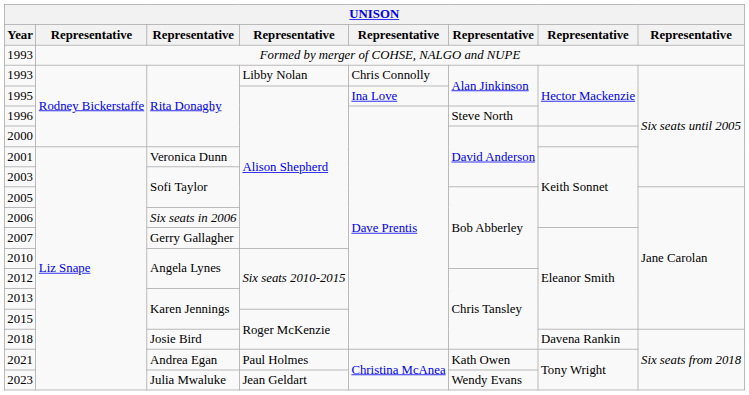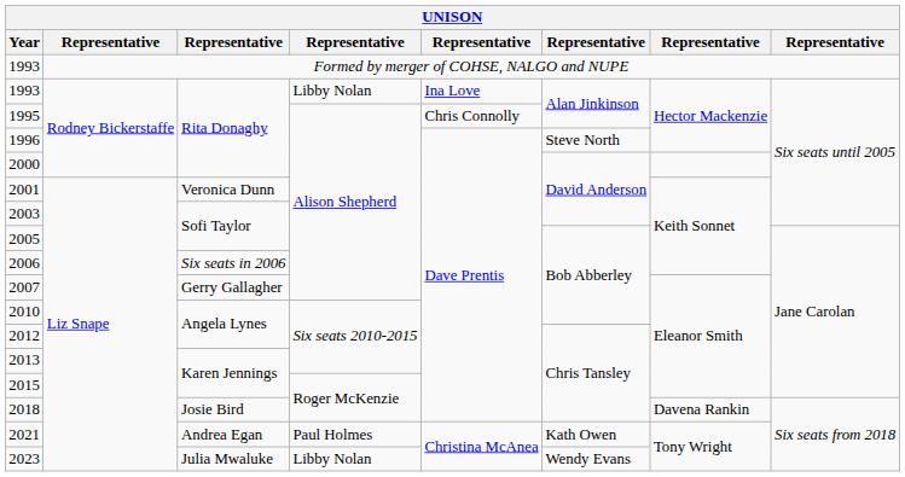1993 / Rita Donaghy | column 5: Chris Connolly -> Ina Love
1995 | column 5: Ina Love -> Chris Connolly
2023 | column 4: Jean Geldart -> Libby Nolan
